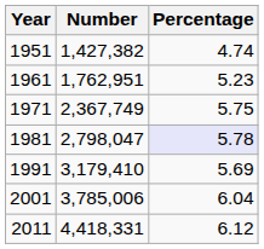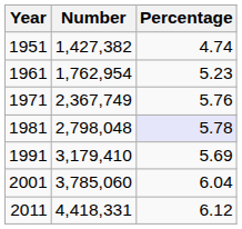1961 | Number: 1,762,951 -> 1,762,954
1971 | Percentage: 5.75 -> 5.76
1981 | Number: 2,798,047 -> 2,798,048
2001 | Number: 3,785,006 -> 3,785,060
